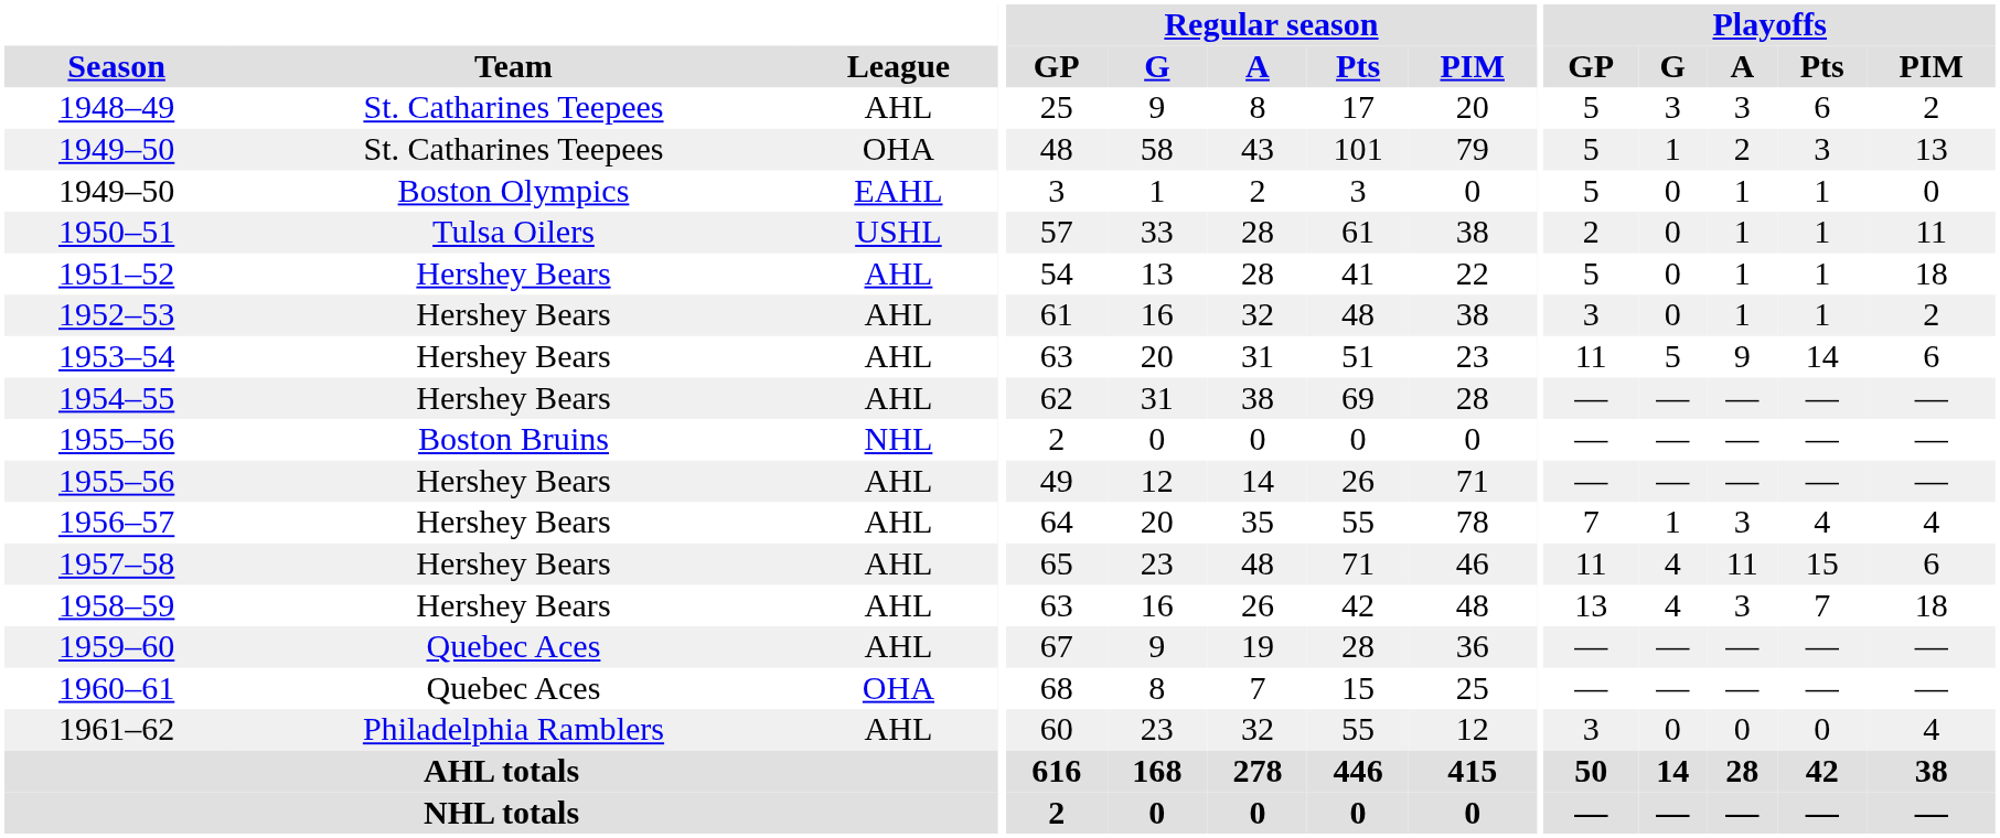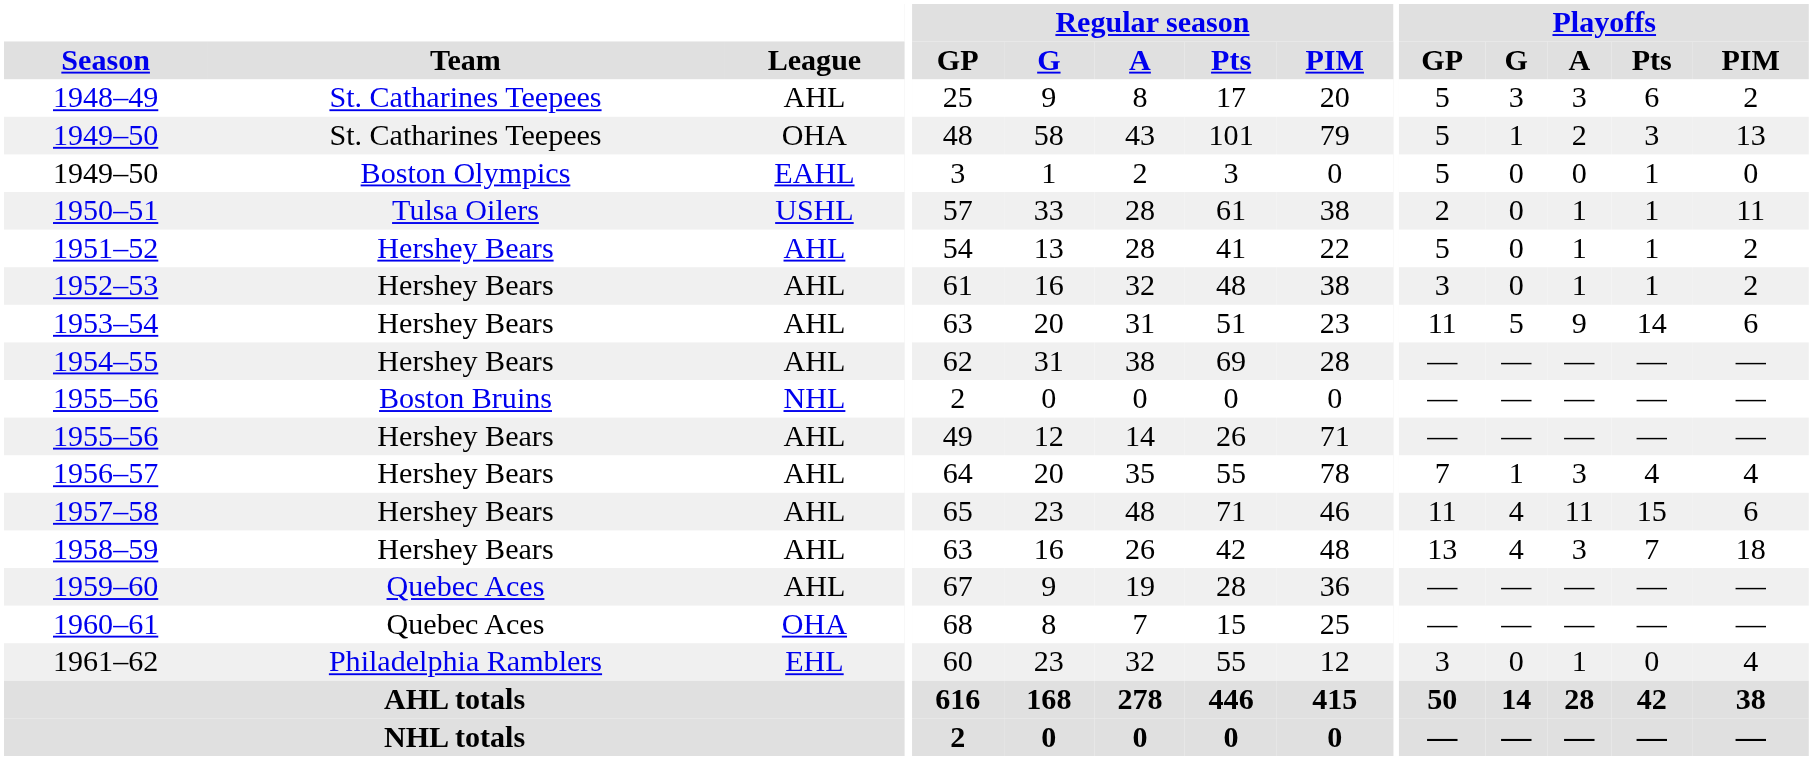1949–50 / Boston Olympics | Playoffs / A: 1 -> 0
1951–52 | Playoffs / PIM: 18 -> 2
1961–62 | League: AHL -> EHL
1961–62 | Playoffs / A: 0 -> 1
